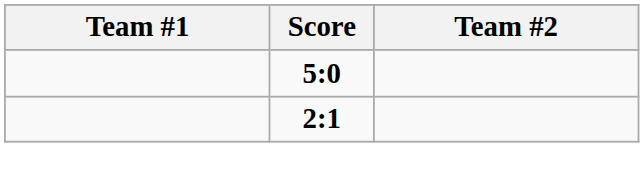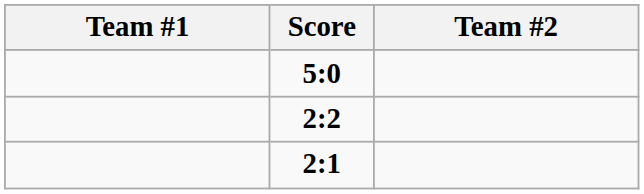+ row: 2:2
